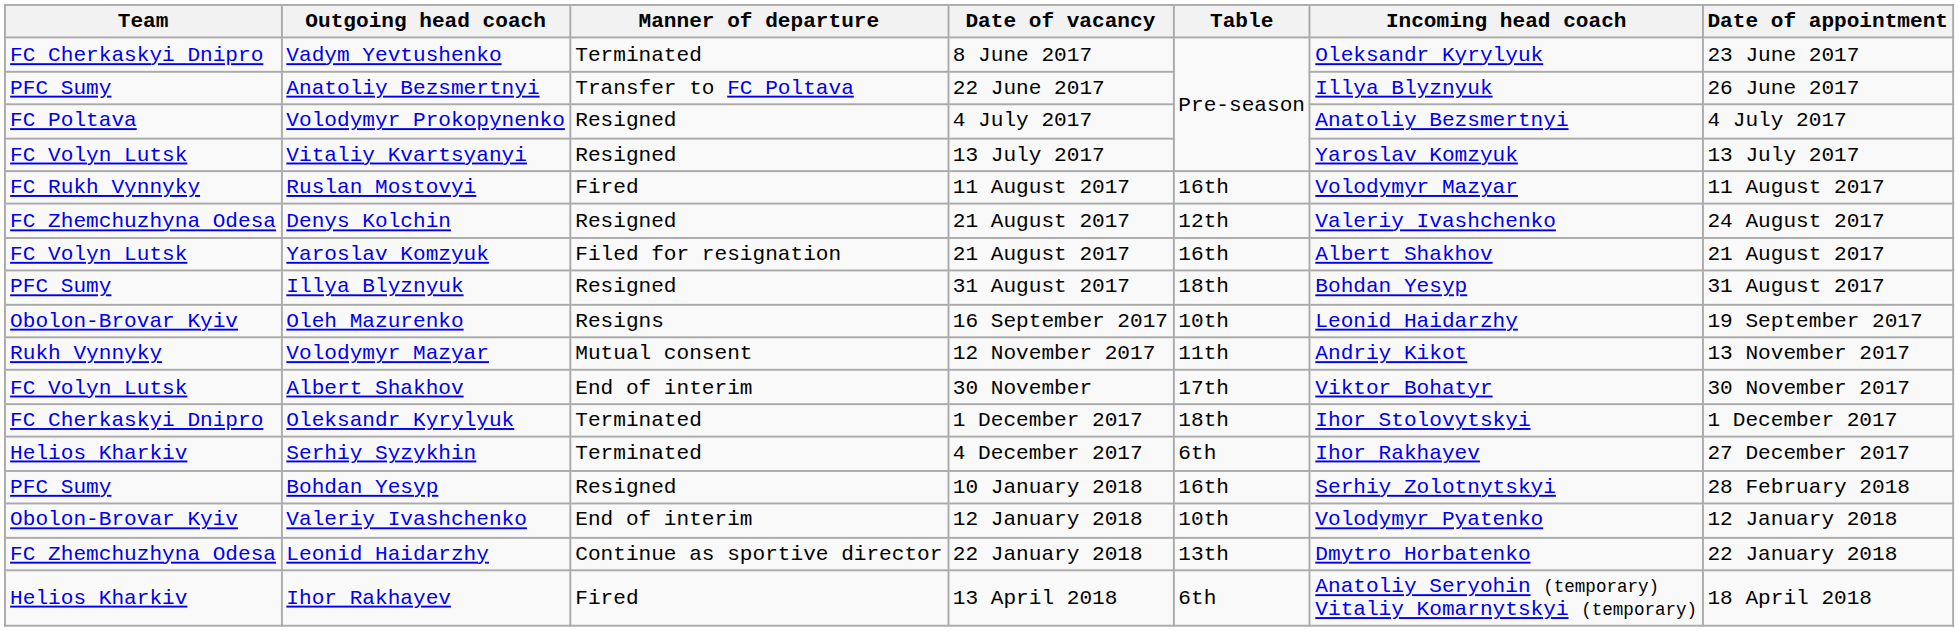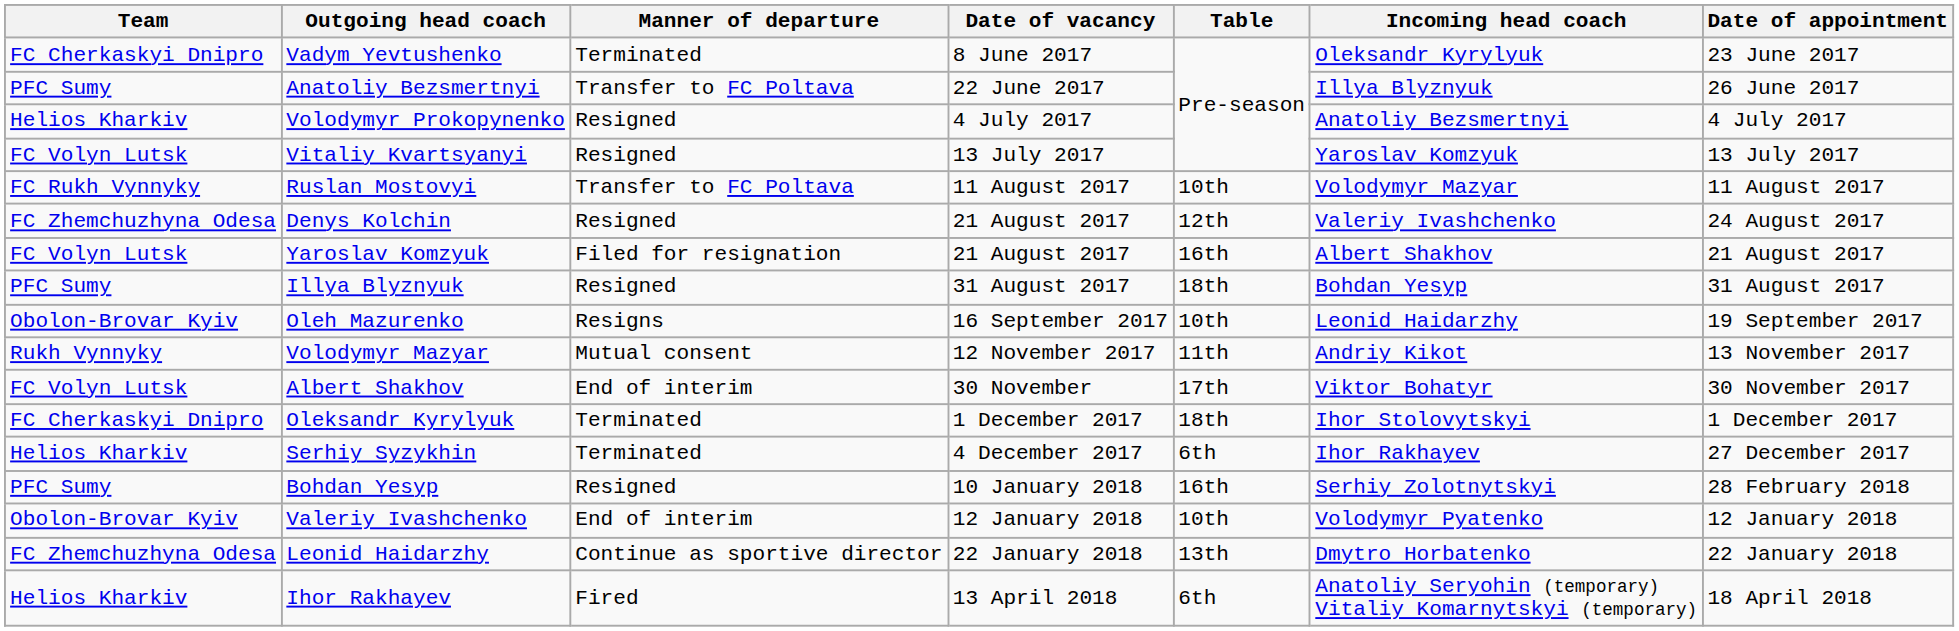Volodymyr Prokopynenko | Team: FC Poltava -> Helios Kharkiv
Ruslan Mostovyi | Manner of departure: Fired -> Transfer to FC Poltava
Ruslan Mostovyi | Table: 16th -> 10th
